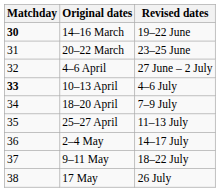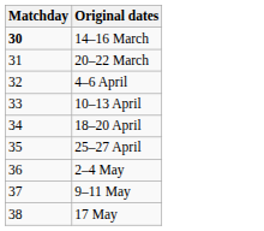- column: Revised dates | 19–22 June | 23–25 June | 27 June – 2 July | 4–6 July | 7–9 July | 11–13 July | 14–17 July | 18–22 July | 26 July
10–13 April | Matchday: bold -> normal
